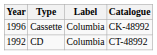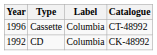Cassette | Catalogue: CK-48992 -> CT-48992
CD | Catalogue: CT-48992 -> CK-48992
